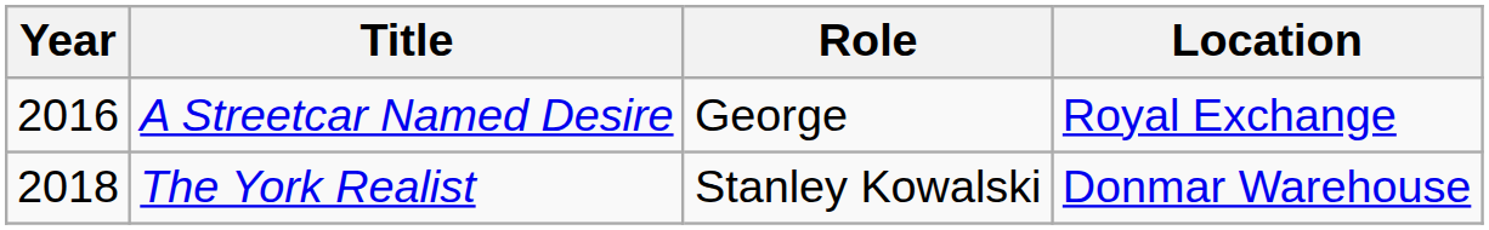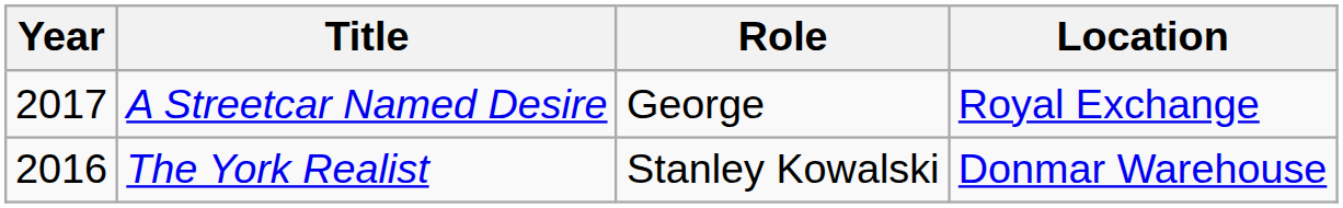A Streetcar Named Desire | Year: 2016 -> 2017
The York Realist | Year: 2018 -> 2016
